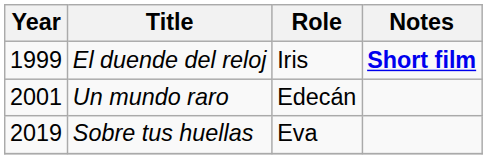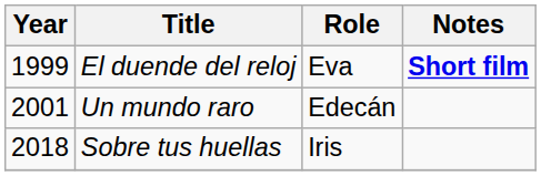El duende del reloj | Role: Iris -> Eva
Sobre tus huellas | Year: 2019 -> 2018
Sobre tus huellas | Role: Eva -> Iris
